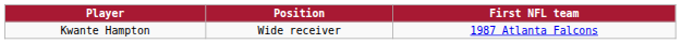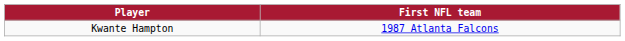- column: Position | Wide receiver
